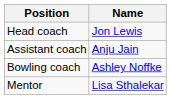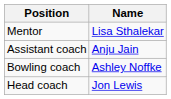rows swapped: Head coach <-> Mentor
